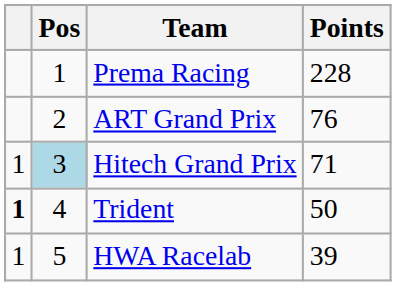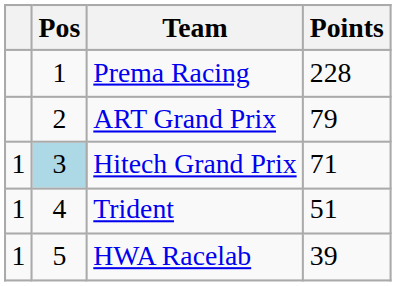ART Grand Prix | Points: 76 -> 79
Trident | column 1: bold -> normal
Trident | Points: 50 -> 51
